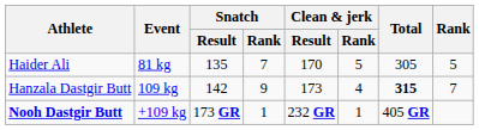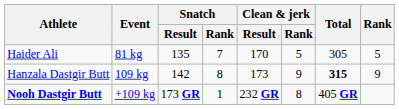Hanzala Dastgir Butt | Snatch / Rank: 9 -> 8
Hanzala Dastgir Butt | Clean & jerk / Rank: 4 -> 9
Hanzala Dastgir Butt | Rank: 7 -> 9
Nooh Dastgir Butt | Clean & jerk / Rank: 1 -> 8
